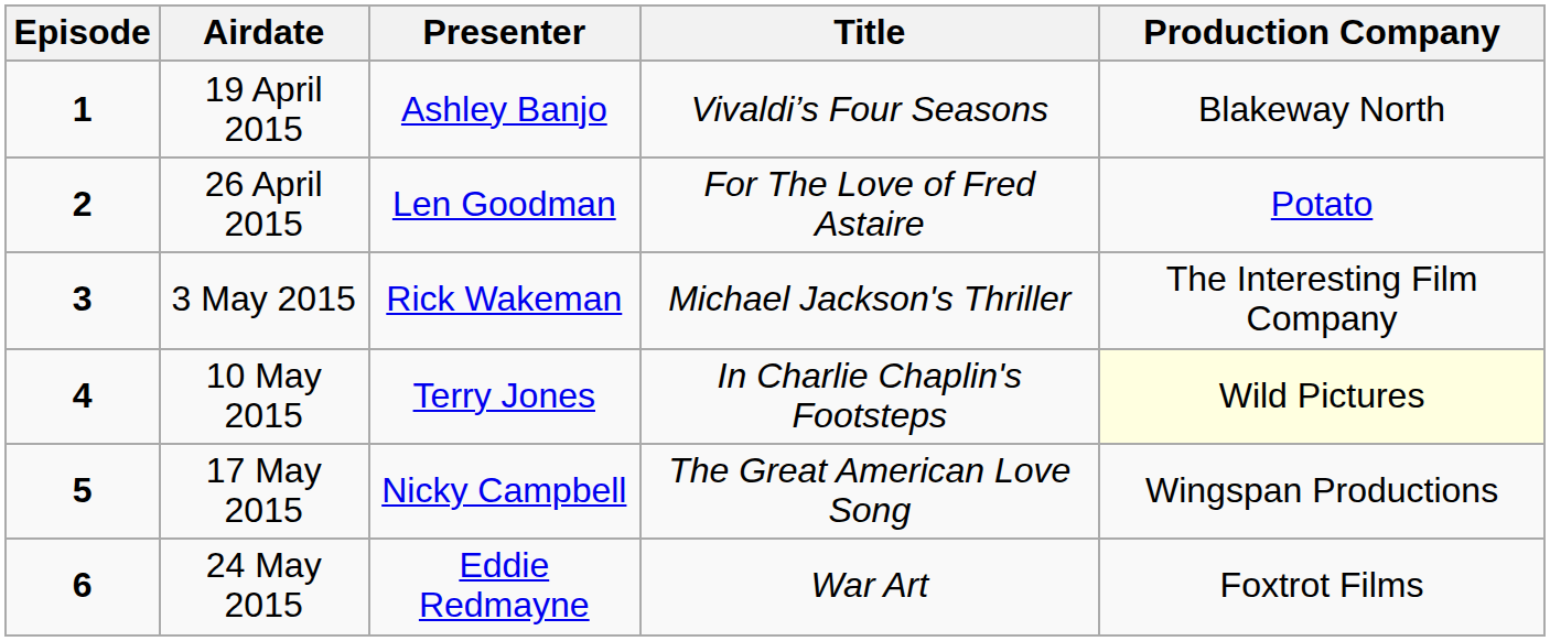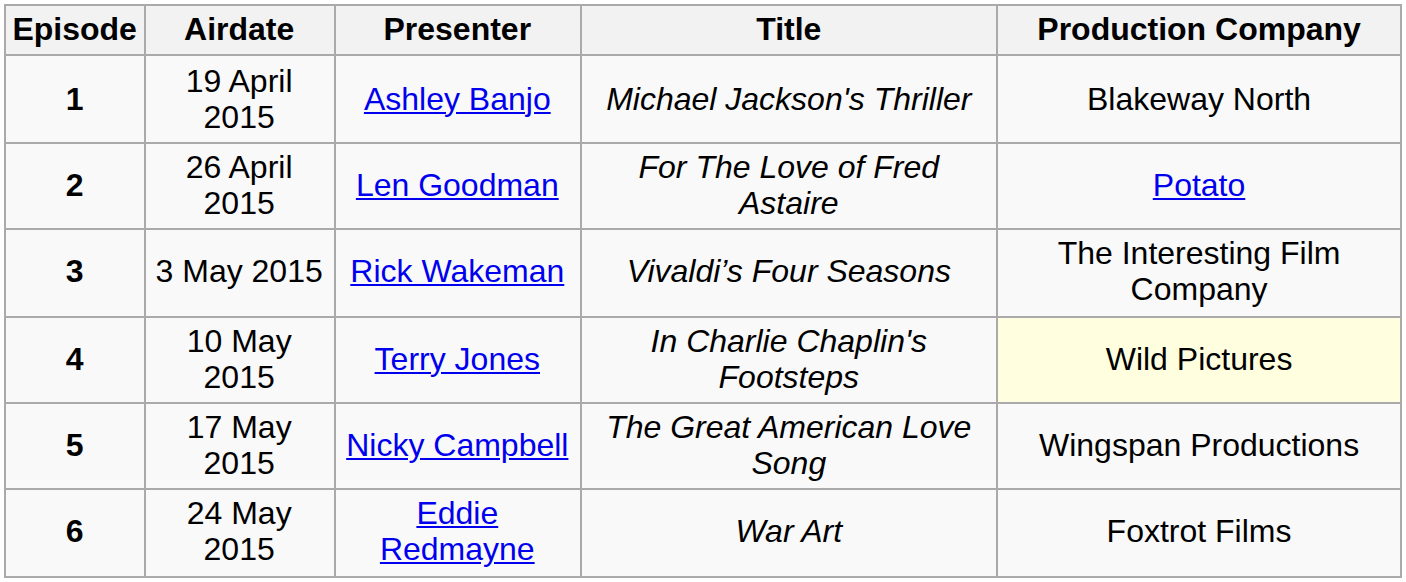19 April 2015 | Title: Vivaldi’s Four Seasons -> Michael Jackson's Thriller
3 May 2015 | Title: Michael Jackson's Thriller -> Vivaldi’s Four Seasons
